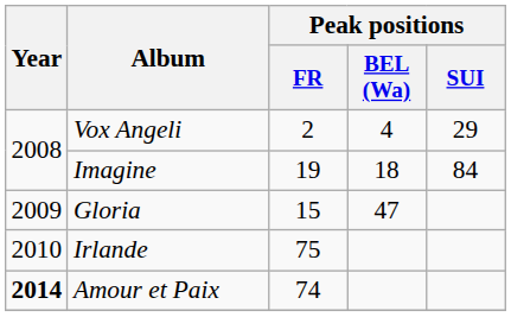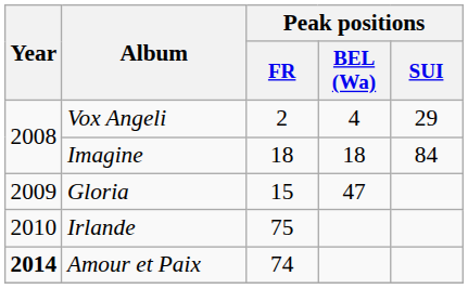Imagine | Peak positions / FR: 19 -> 18
